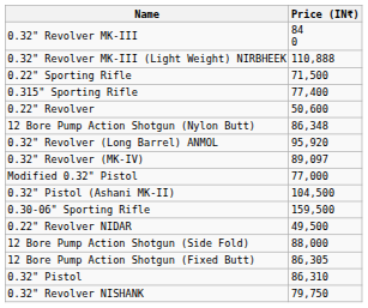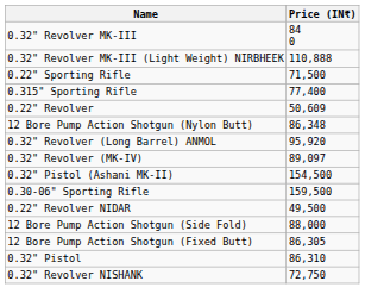0.22" Revolver | Price (IN₹): 50,600 -> 50,609
- row: Modified 0.32" Pistol | 77,000
0.32" Pistol (Ashani MK-II) | Price (IN₹): 104,500 -> 154,500
0.32" Revolver NISHANK | Price (IN₹): 79,750 -> 72,750
